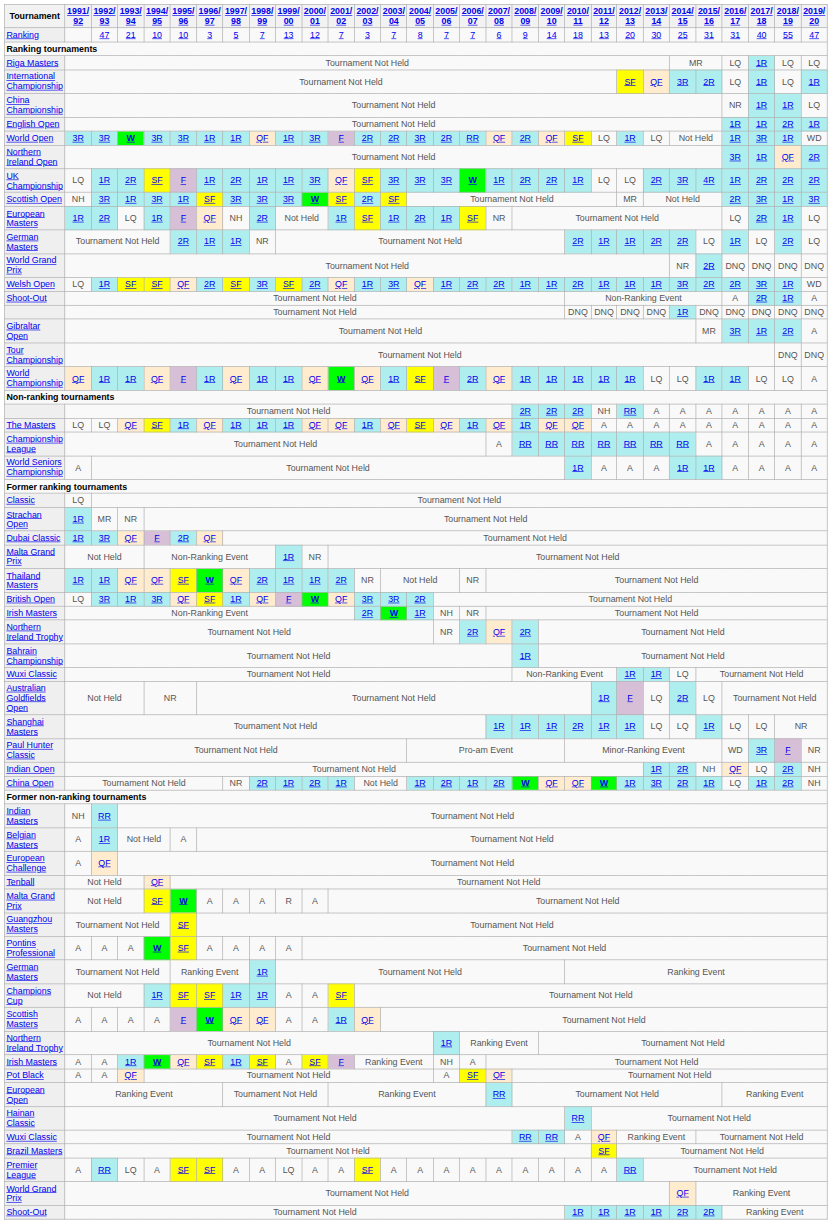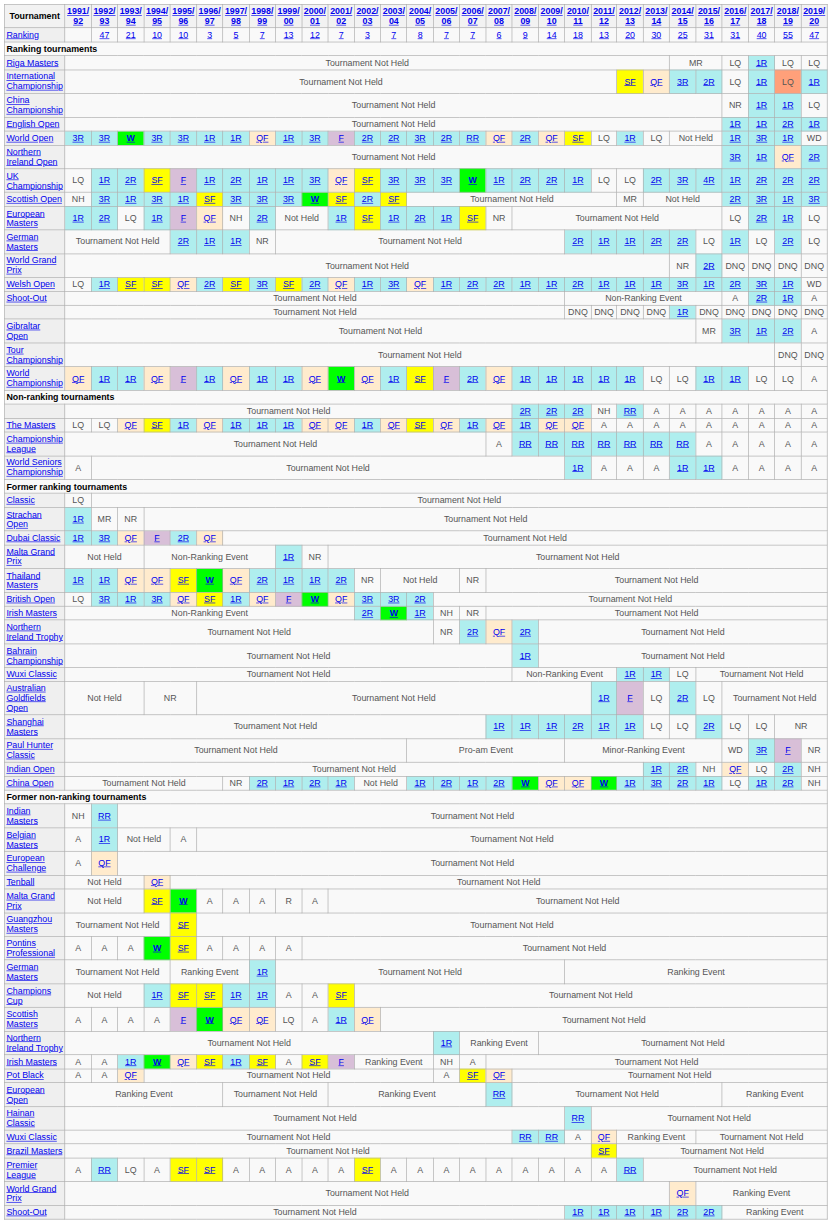International Championship | 2018/ 19: no background -> lightsalmon background
Welsh Open | 2015/ 16: 2R -> 1R
Shanghai Masters | 2015/ 16: 1R -> 2R
Scottish Masters | 1999/ 00: A -> LQ
Premier League | 1999/ 00: LQ -> A
